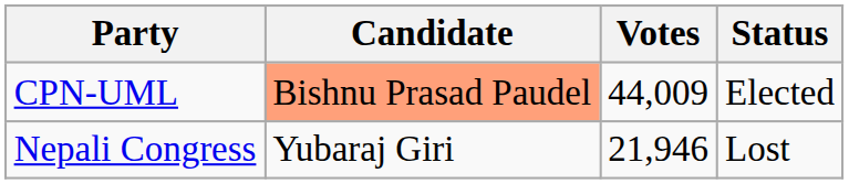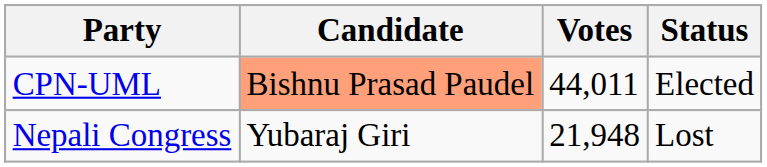CPN-UML | Votes: 44,009 -> 44,011
Nepali Congress | Votes: 21,946 -> 21,948
